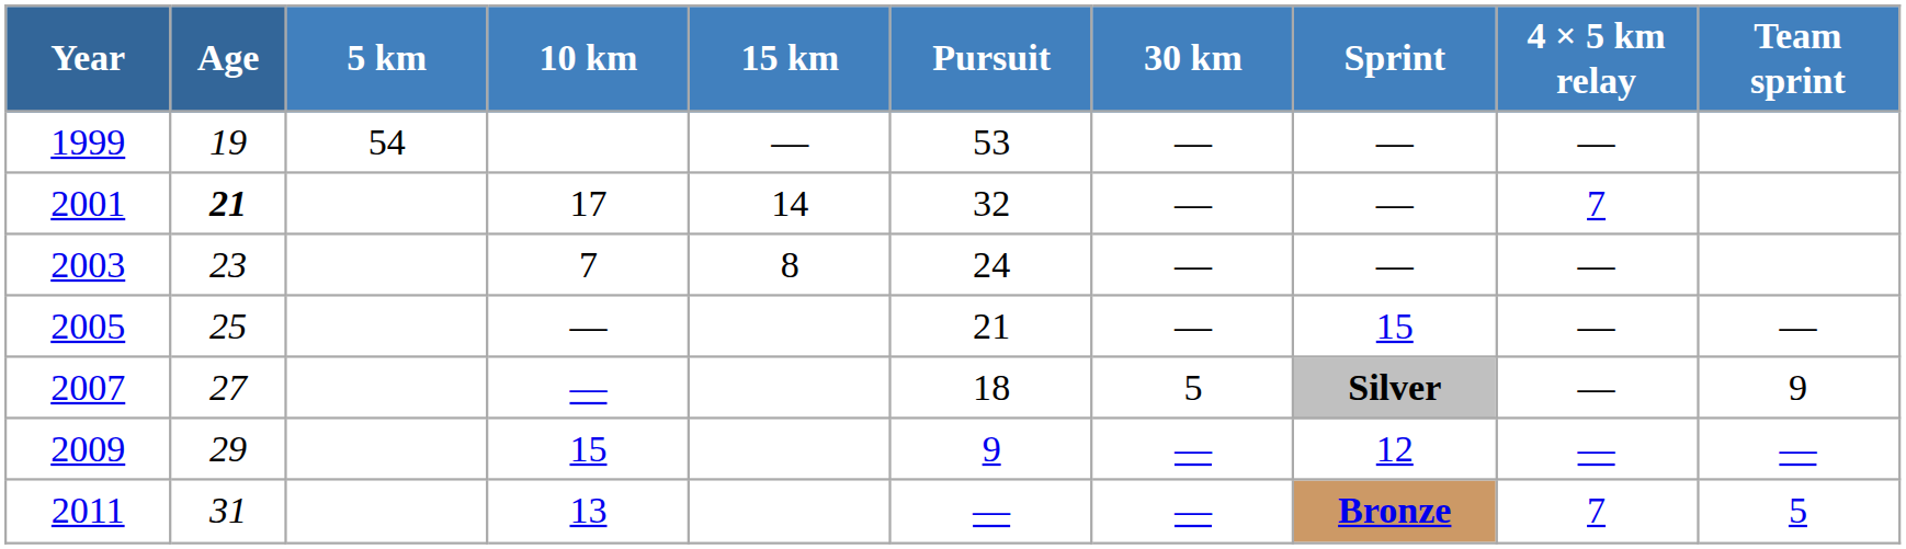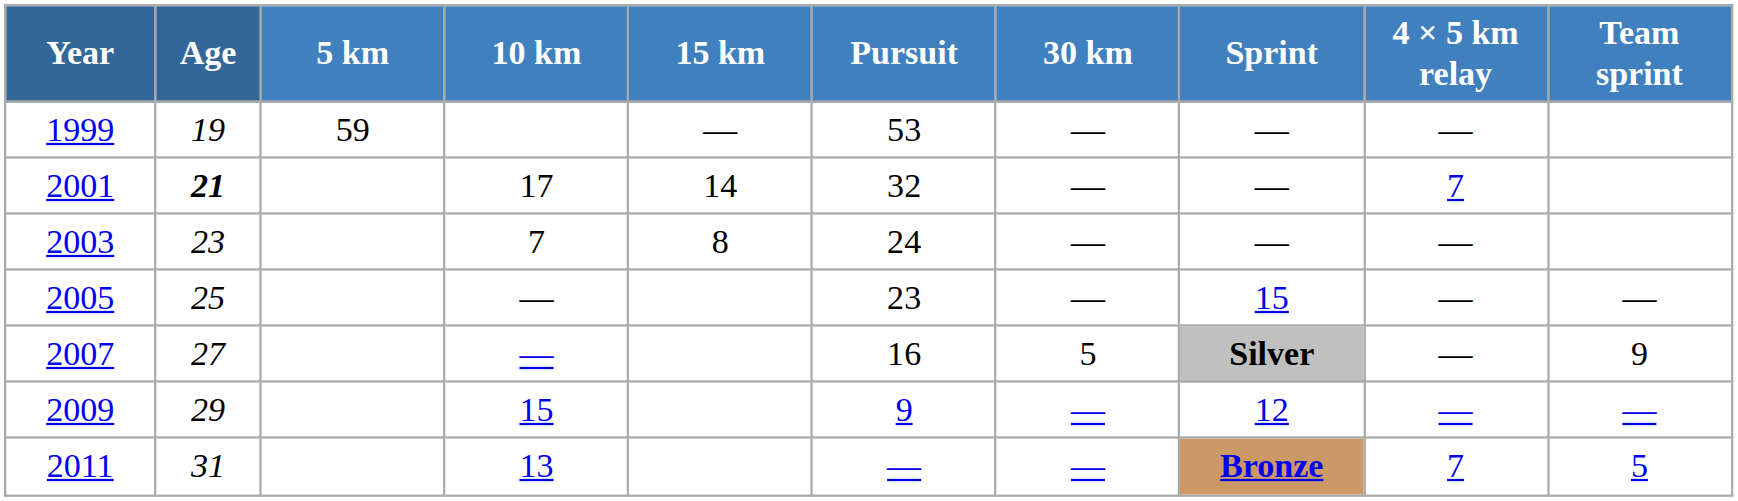1999 | 5 km: 54 -> 59
2005 | Pursuit: 21 -> 23
2007 | Pursuit: 18 -> 16
